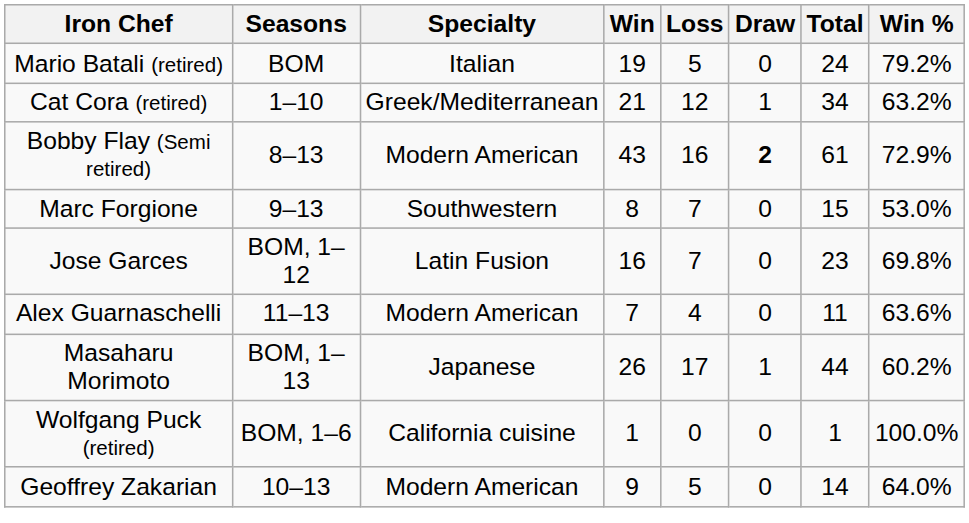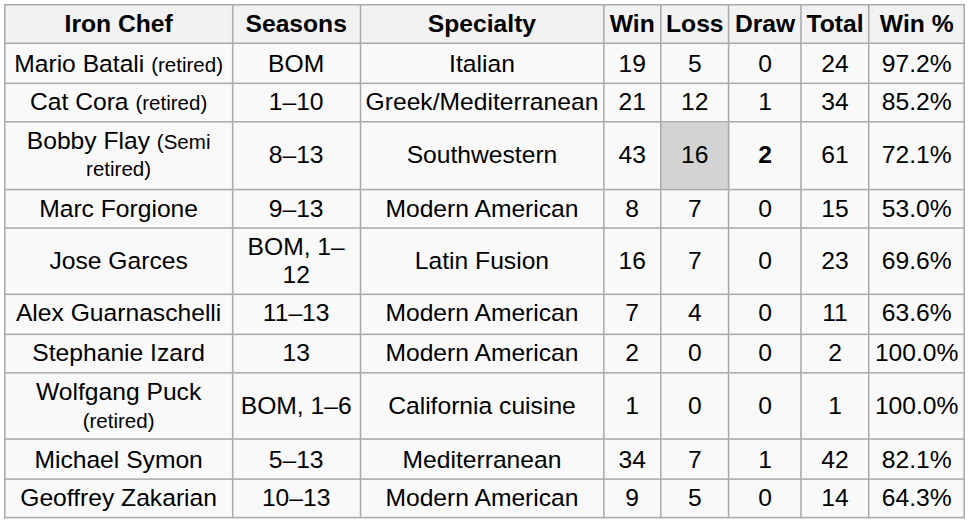Mario Batali (retired) | Win %: 79.2% -> 97.2%
Cat Cora (retired) | Win %: 63.2% -> 85.2%
Bobby Flay (Semi retired) | Specialty: Modern American -> Southwestern
Bobby Flay (Semi retired) | Loss: no background -> lightgrey background
Bobby Flay (Semi retired) | Win %: 72.9% -> 72.1%
Marc Forgione | Specialty: Southwestern -> Modern American
Jose Garces | Win %: 69.8% -> 69.6%
+ row: Stephanie Izard | 13 | Modern American | 2 | 0 | 0 | 2 | 100.0%
- row: Masaharu Morimoto | BOM, 1–13 | Japanese | 26 | 17 | 1 | 44 | 60.2%
+ row: Michael Symon | 5–13 | Mediterranean | 34 | 7 | 1 | 42 | 82.1%
Geoffrey Zakarian | Win %: 64.0% -> 64.3%
